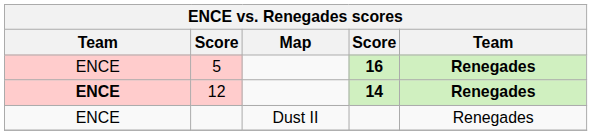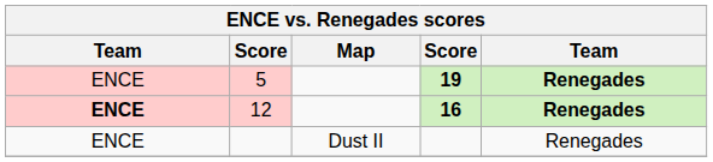5 | column 4: 16 -> 19
12 | column 4: 14 -> 16
